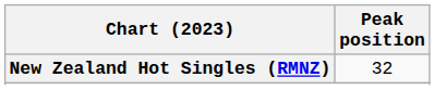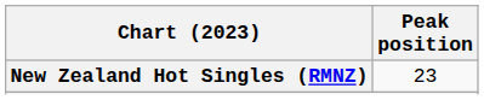New Zealand Hot Singles (RMNZ) | Peak position: 32 -> 23
